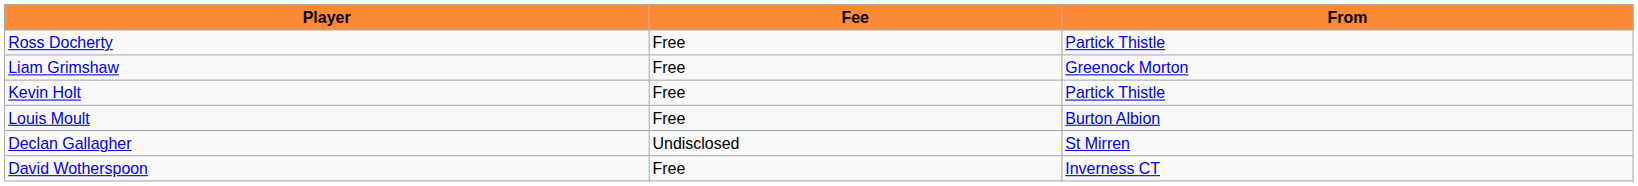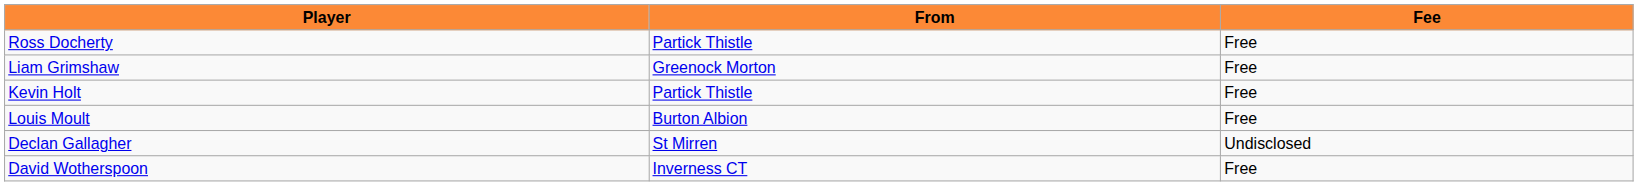columns swapped: From <-> Fee
